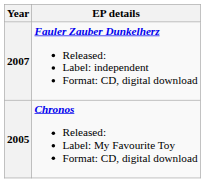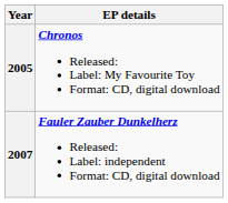rows swapped: 2005 <-> 2007
